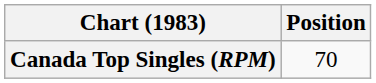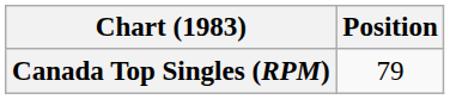Canada Top Singles (RPM) | Position: 70 -> 79
